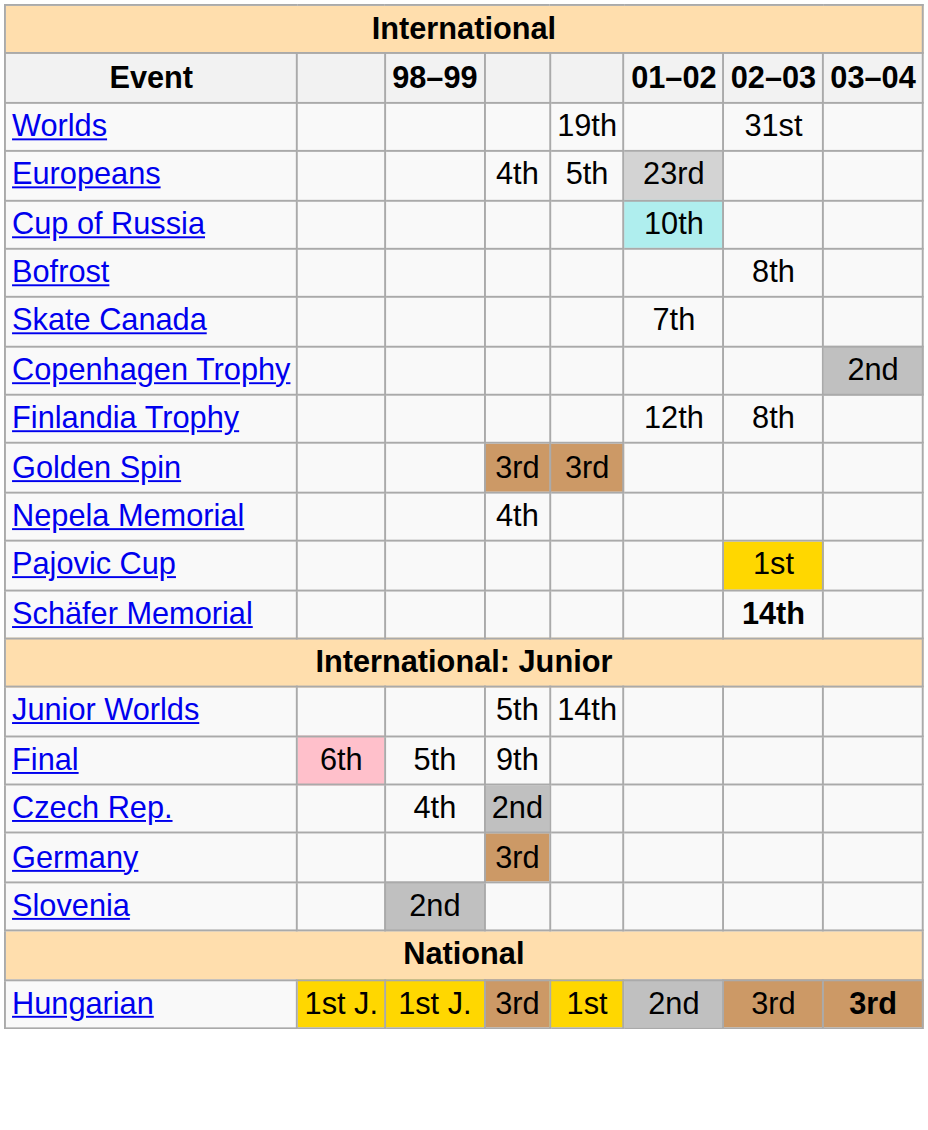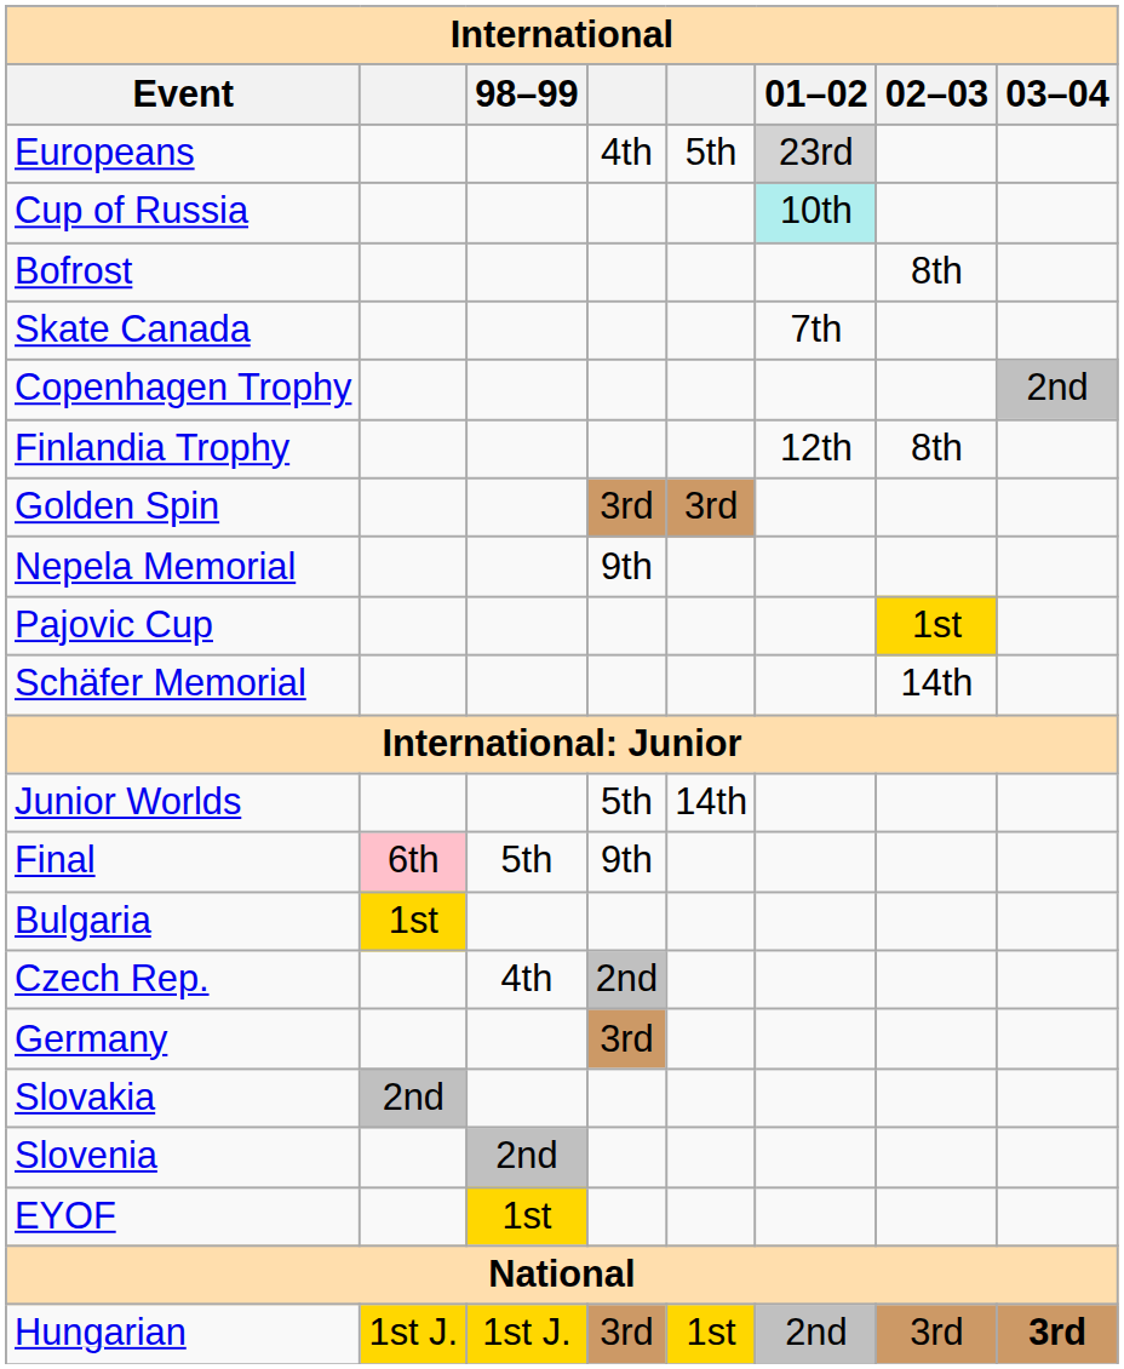- row: Worlds | 19th | 31st
Nepela Memorial | column 4: 4th -> 9th
Schäfer Memorial | 02–03: bold -> normal
+ row: Bulgaria | 1st
+ row: Slovakia | 2nd
+ row: EYOF | 1st
